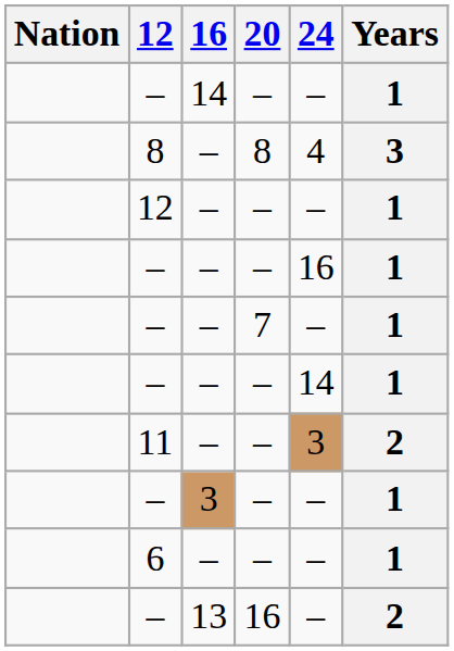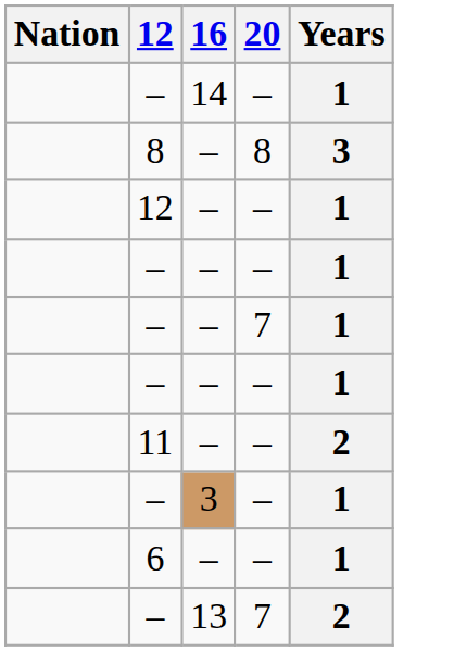- column: 24 | – | 4 | – | 16 | – | 14 | 3 | – | – | –
– / 13 | 20: 16 -> 7
